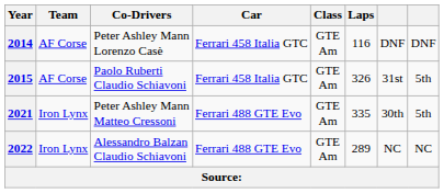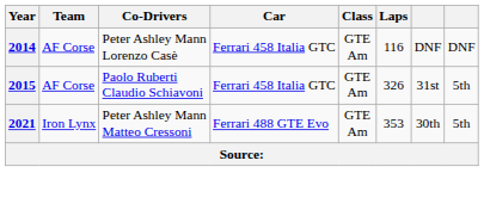2021 | Laps: 335 -> 353
- row: 2022 | Iron Lynx | Alessandro Balzan Claudio Schiavoni | Ferrari 488 GTE Evo | GTE Am | 289 | NC | NC
